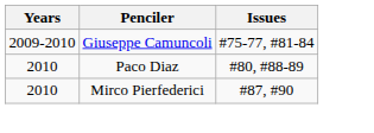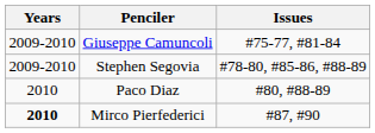+ row: 2009-2010 | Stephen Segovia | #78-80, #85-86, #88-89
Mirco Pierfederici | Years: normal -> bold
